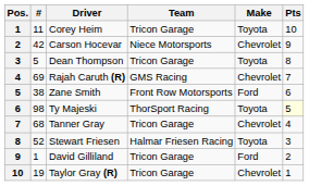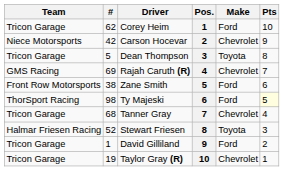columns swapped: Pos. <-> Team
Corey Heim | #: 11 -> 62
Corey Heim | Make: Toyota -> Ford
Ty Majeski | Make: Toyota -> Ford
